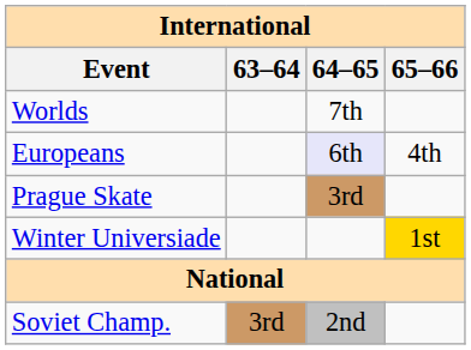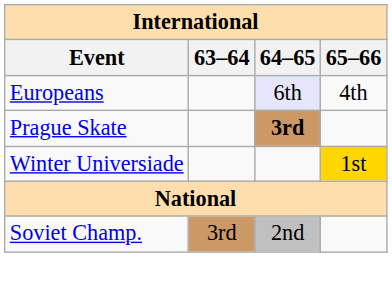- row: Worlds | 7th
Prague Skate | 64–65: normal -> bold
